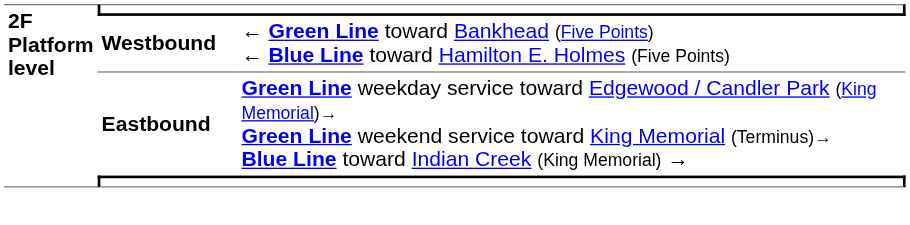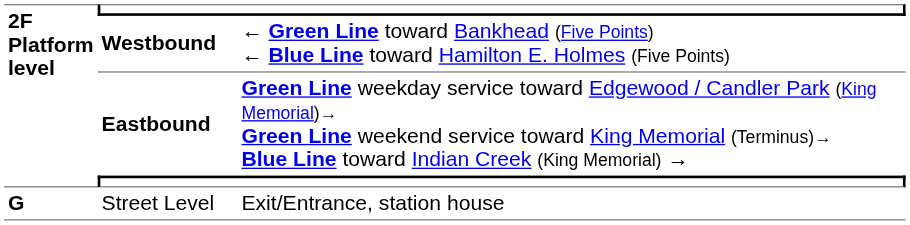+ row: G | Street Level | Exit/Entrance, station house
